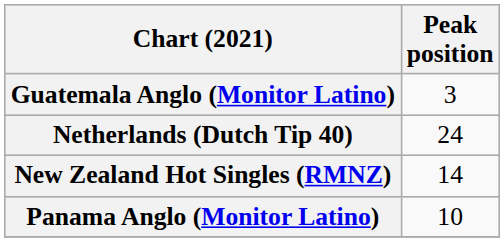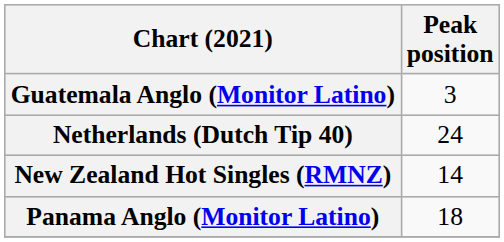Panama Anglo (Monitor Latino) | Peak position: 10 -> 18
